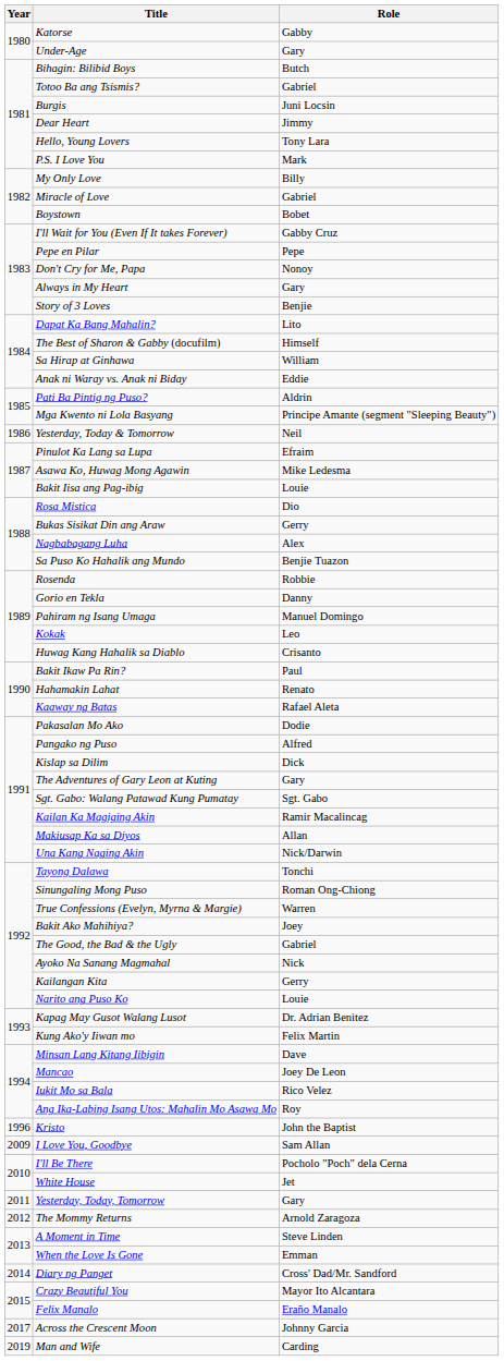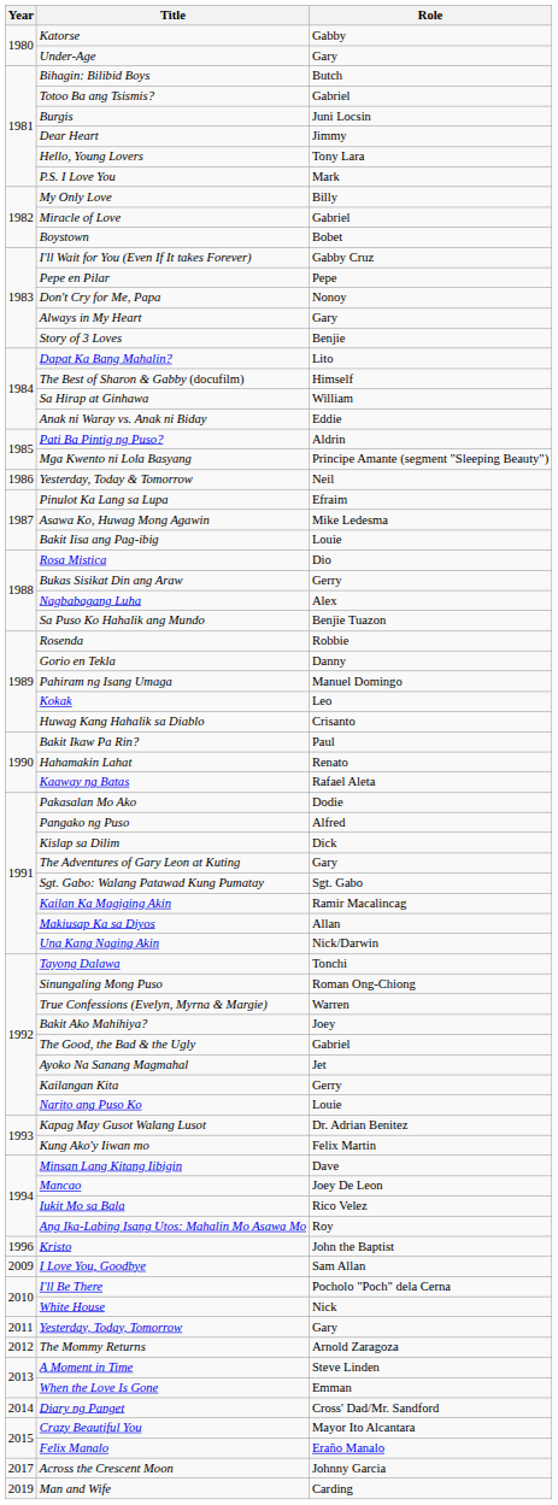Ayoko Na Sanang Magmahal | Role: Nick -> Jet
White House | Role: Jet -> Nick
